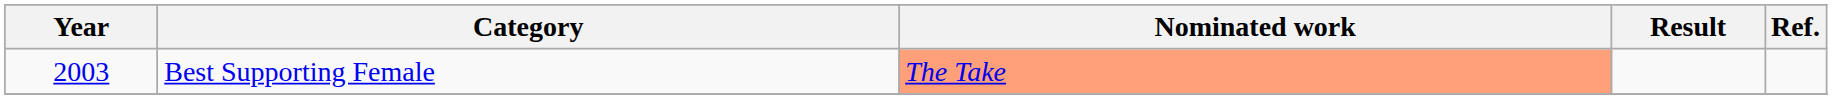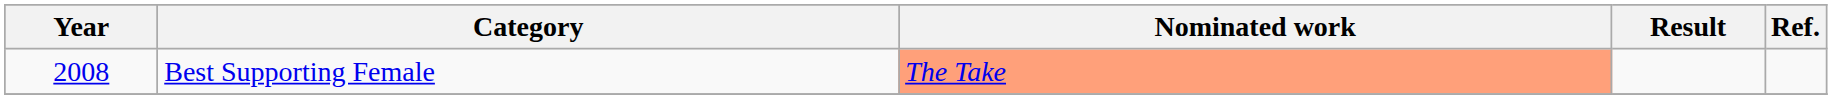Best Supporting Female | Year: 2003 -> 2008
